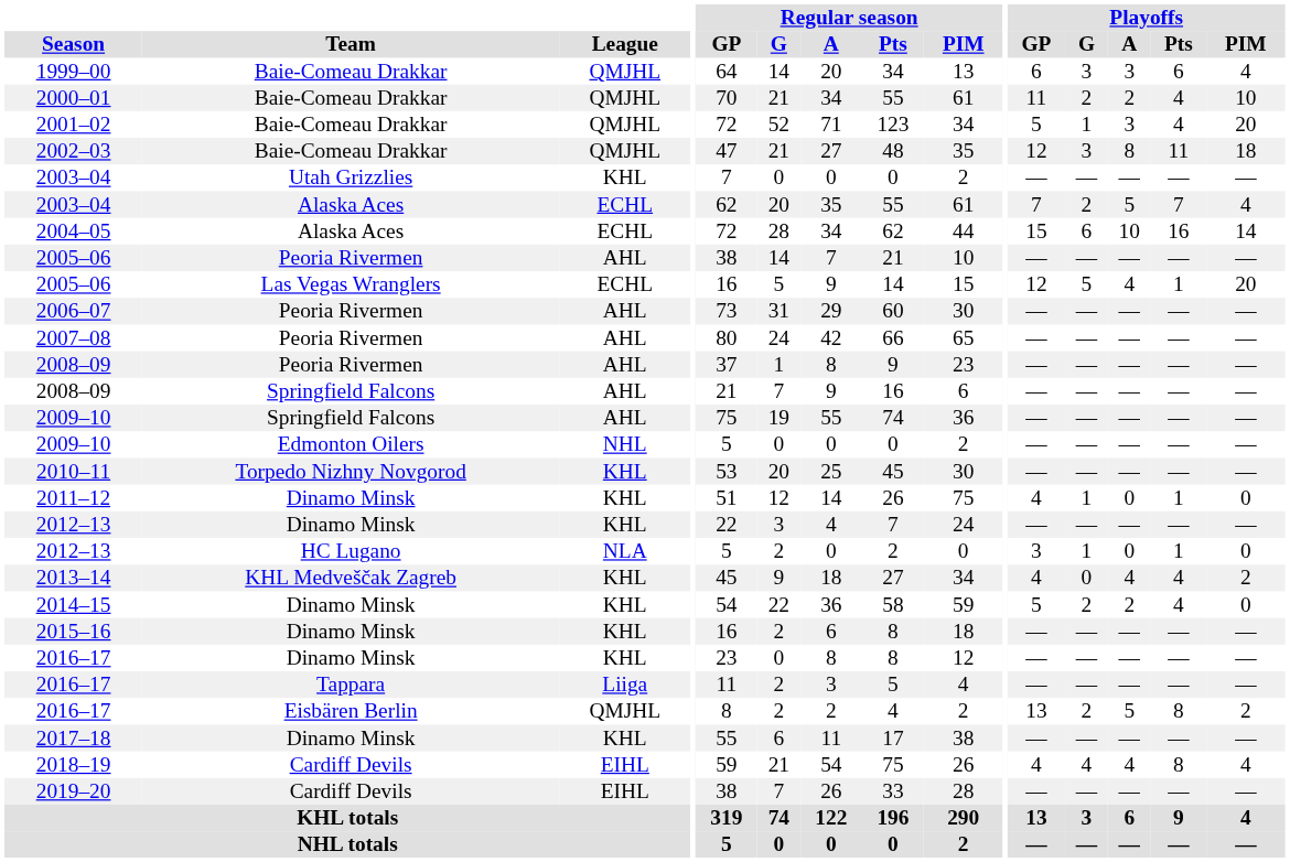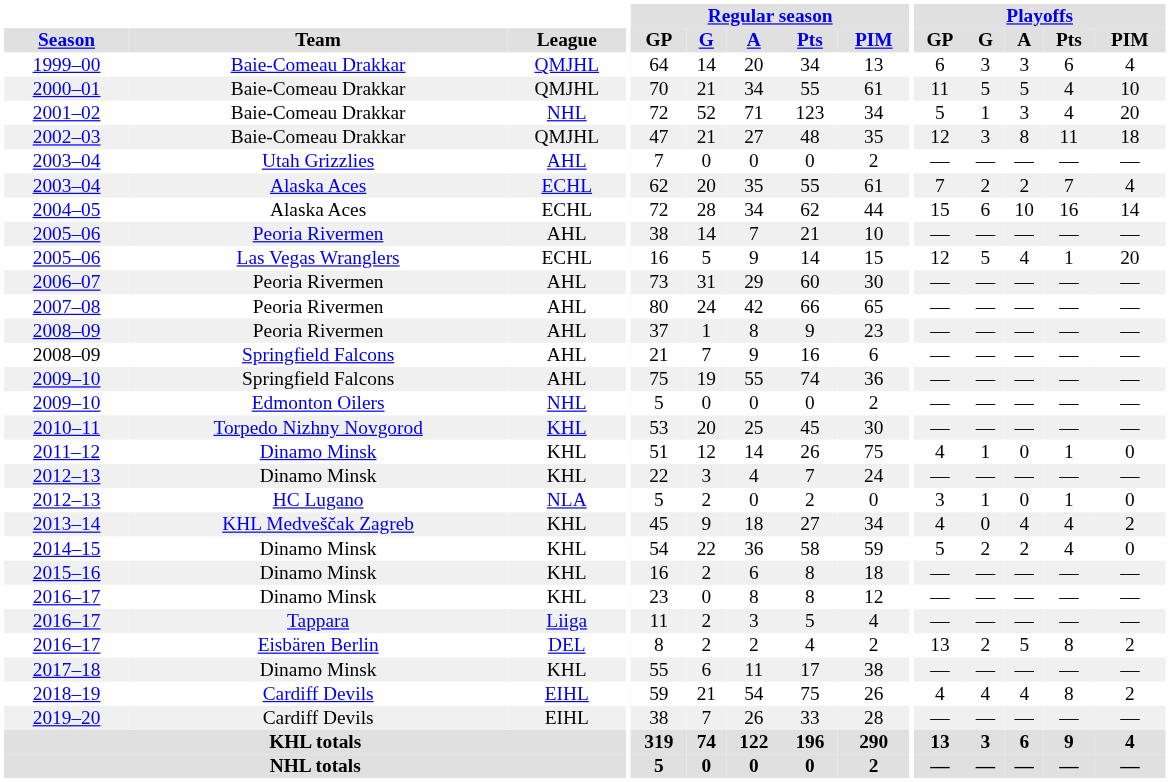2000–01 | Playoffs / G: 2 -> 5
2000–01 | Playoffs / A: 2 -> 5
2001–02 | League: QMJHL -> NHL
2003–04 / Utah Grizzlies | League: KHL -> AHL
2003–04 / Alaska Aces | Playoffs / A: 5 -> 2
2016–17 / Eisbären Berlin | League: QMJHL -> DEL
2018–19 | Playoffs / PIM: 4 -> 2
